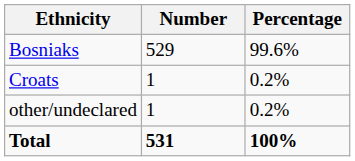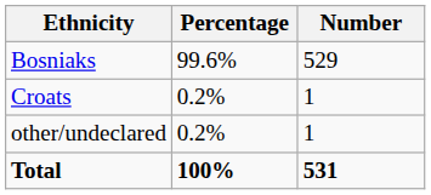columns swapped: Number <-> Percentage
